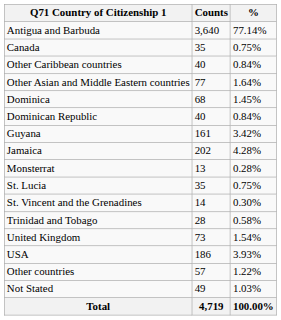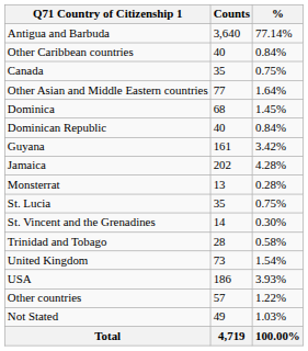rows swapped: Other Caribbean countries <-> Canada
